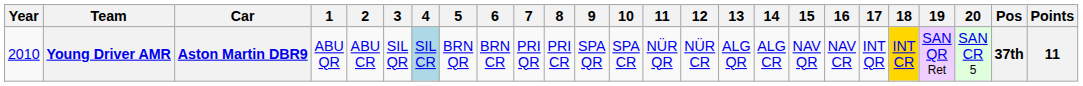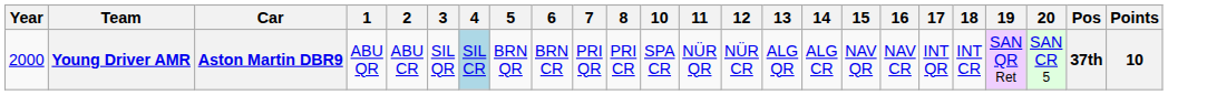- column: 9 | SPA QR
Young Driver AMR | Year: 2010 -> 2000
Young Driver AMR | 18: gold background -> no background
Young Driver AMR | Points: 11 -> 10
